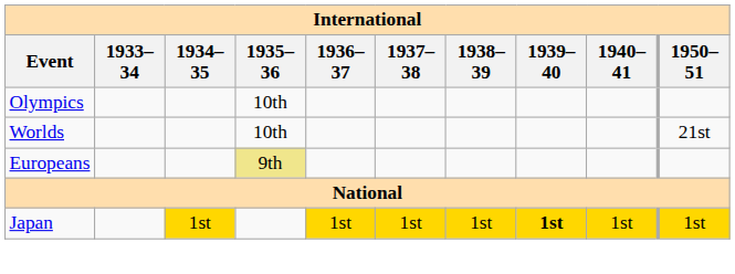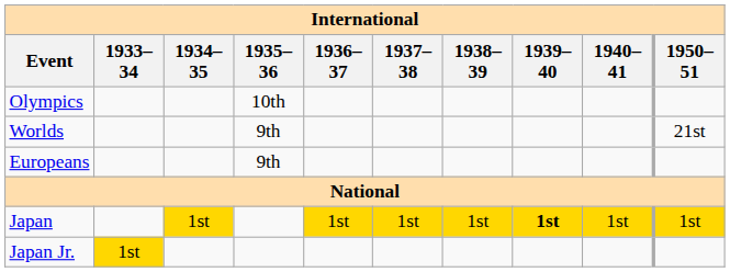Worlds | 1935–36: 10th -> 9th
Europeans | 1935–36: khaki background -> no background
+ row: Japan Jr. | 1st
